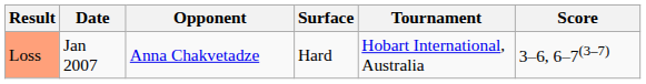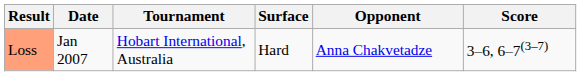columns swapped: Tournament <-> Opponent
